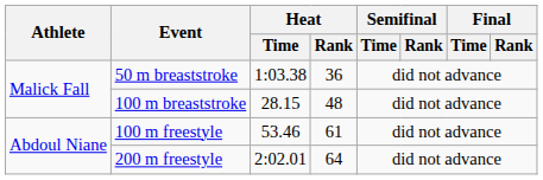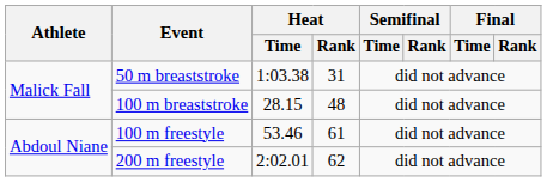50 m breaststroke | Heat / Rank: 36 -> 31
200 m freestyle | Heat / Rank: 64 -> 62
